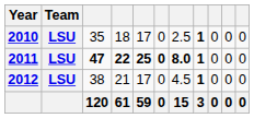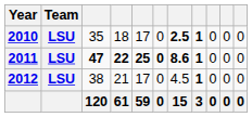2010 | column 7: normal -> bold
2011 | column 7: 8.0 -> 8.6
